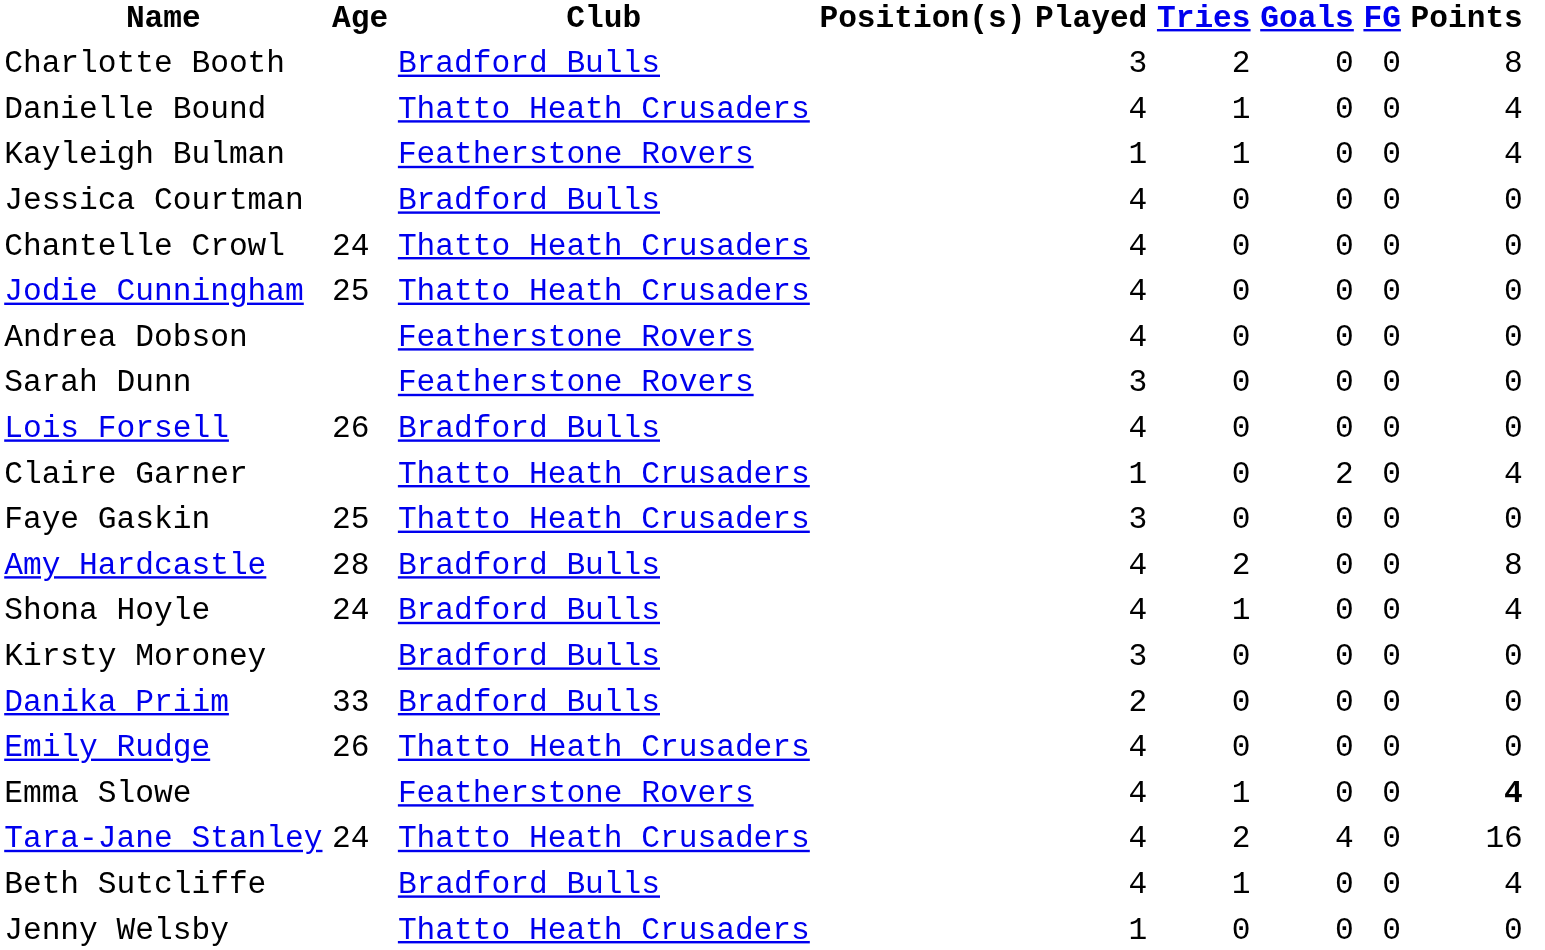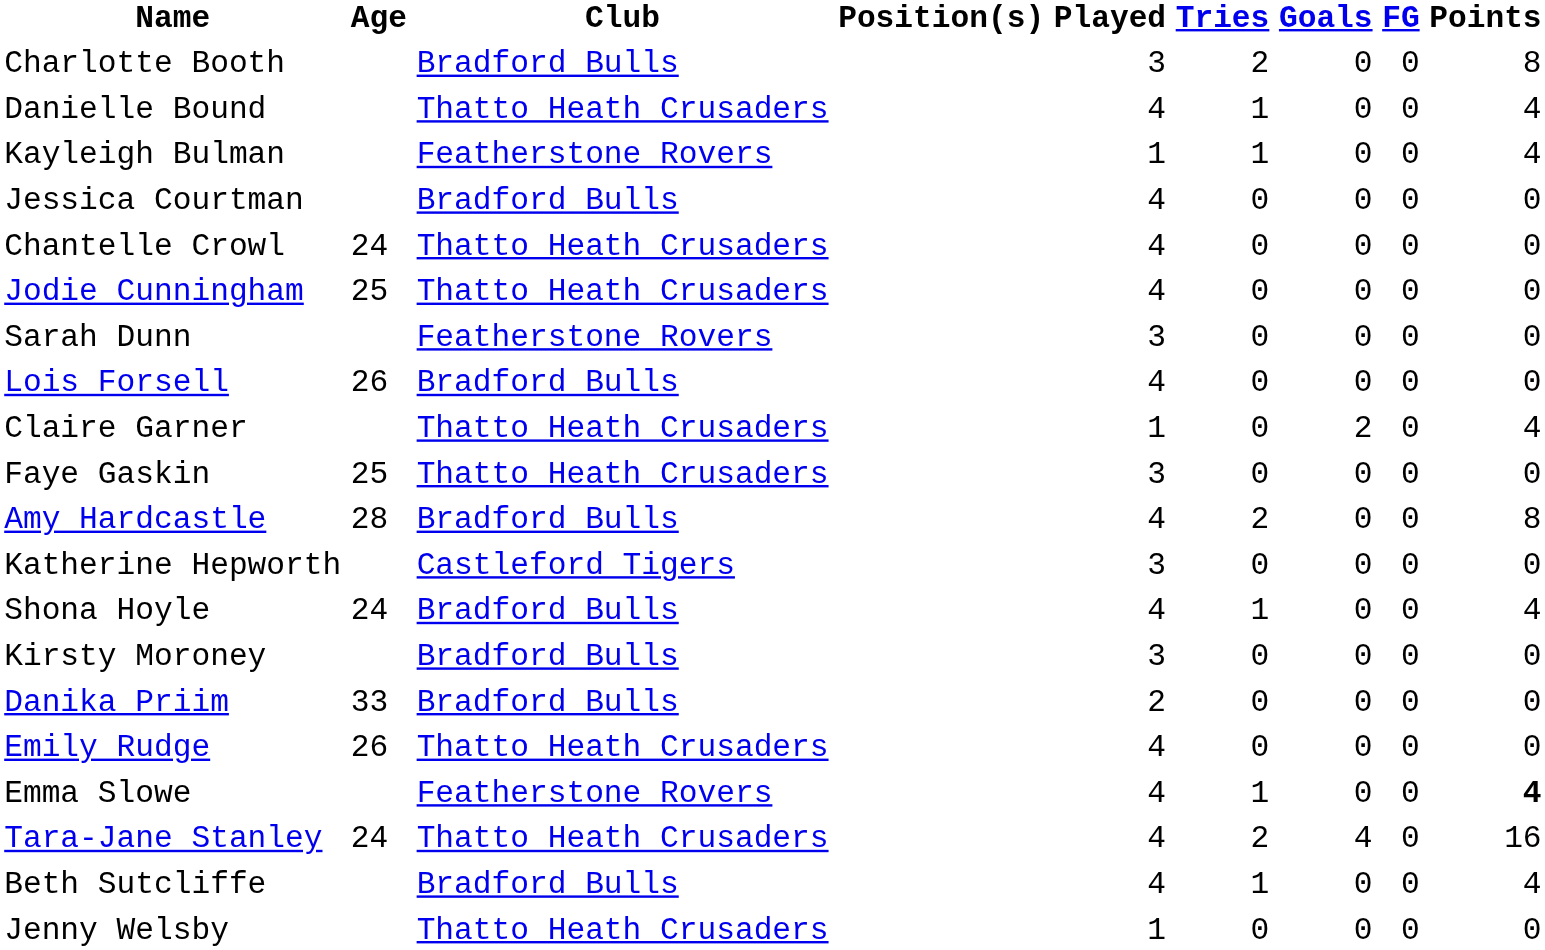- row: Andrea Dobson | Featherstone Rovers | 4 | 0 | 0 | 0 | 0
+ row: Katherine Hepworth | Castleford Tigers | 3 | 0 | 0 | 0 | 0
